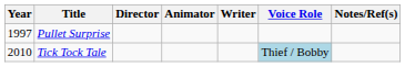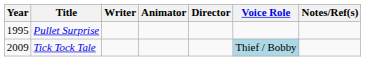columns swapped: Director <-> Writer
Pullet Surprise | Year: 1997 -> 1995
Tick Tock Tale | Year: 2010 -> 2009
